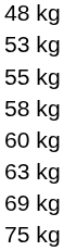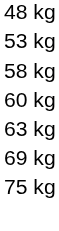- row: 55 kg
